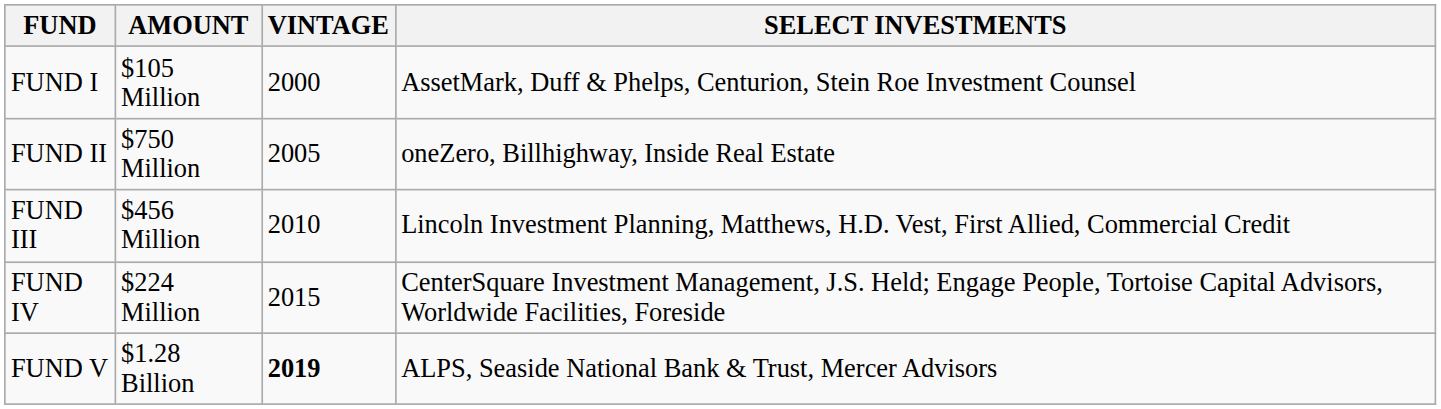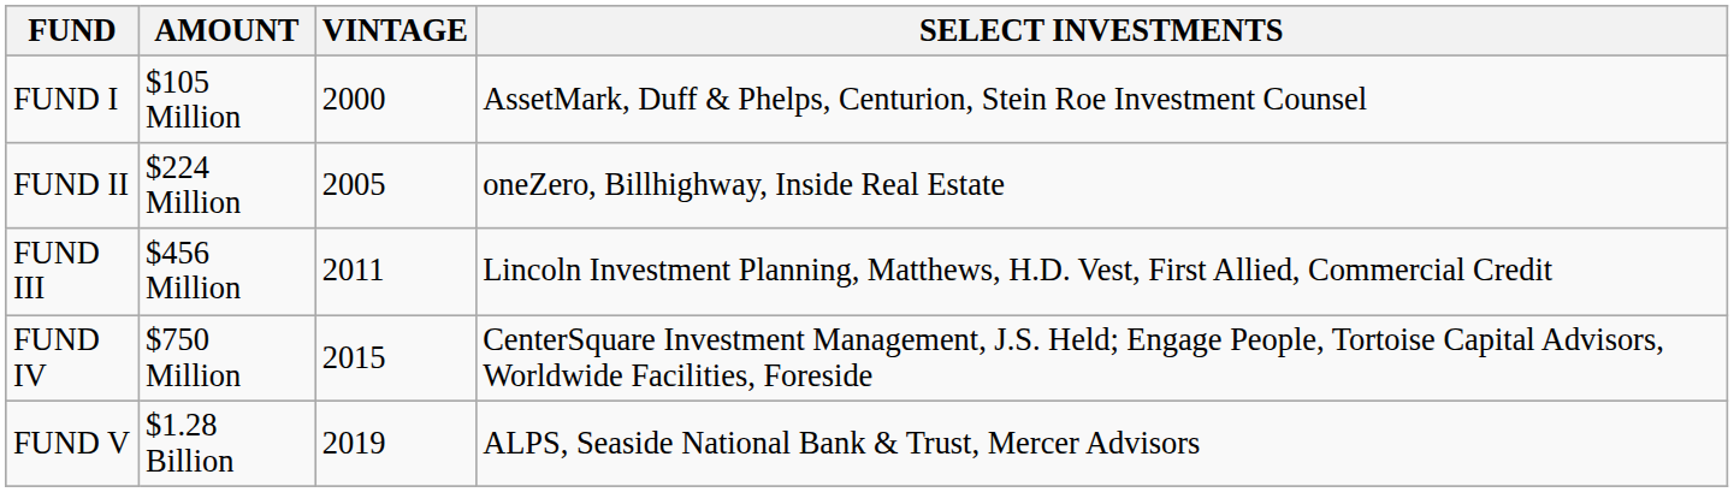FUND II | AMOUNT: $750 Million -> $224 Million
FUND III | VINTAGE: 2010 -> 2011
FUND IV | AMOUNT: $224 Million -> $750 Million
FUND V | VINTAGE: bold -> normal
